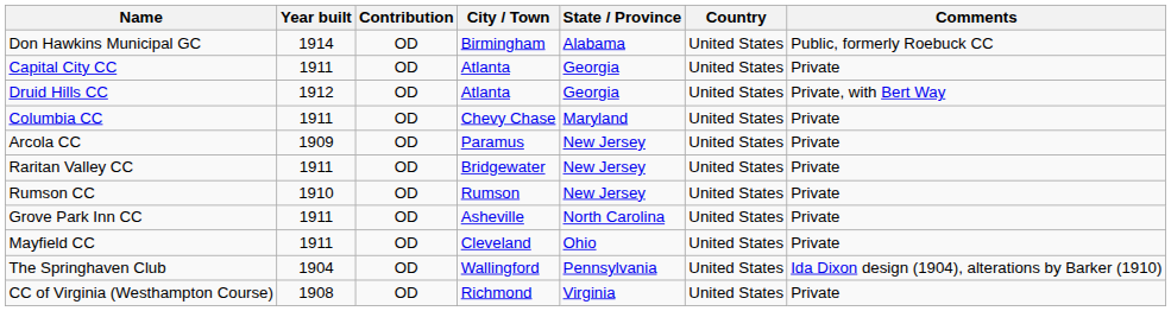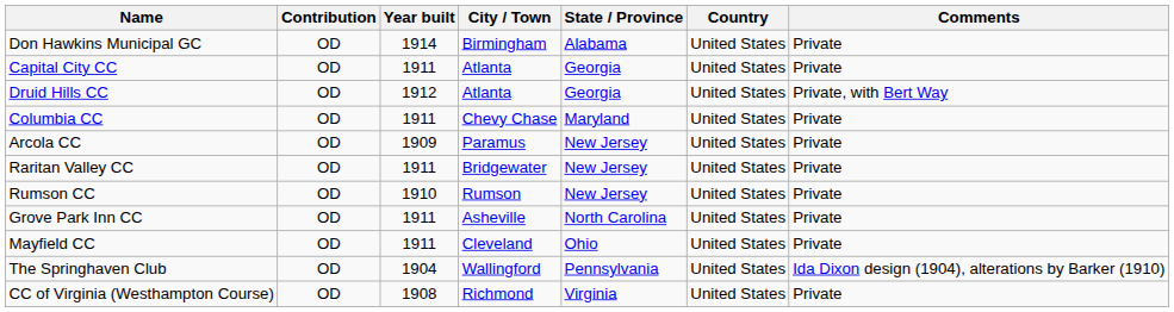columns swapped: Contribution <-> Year built
Don Hawkins Municipal GC | Comments: Public, formerly Roebuck CC -> Private
